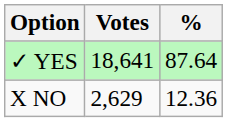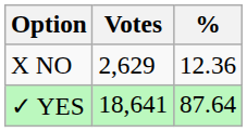rows swapped: ✓ YES <-> X NO
